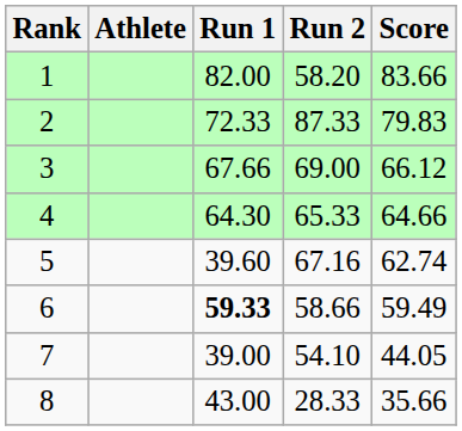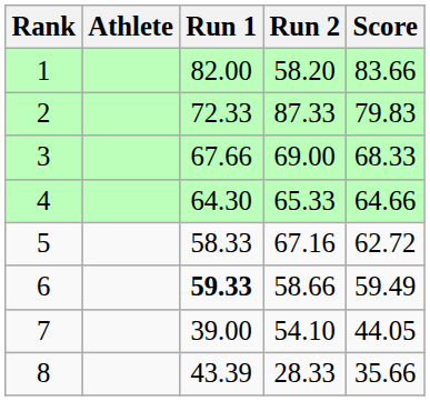3 | Score: 66.12 -> 68.33
5 | Run 1: 39.60 -> 58.33
5 | Score: 62.74 -> 62.72
8 | Run 1: 43.00 -> 43.39
